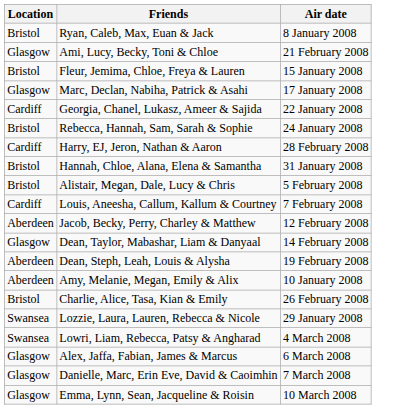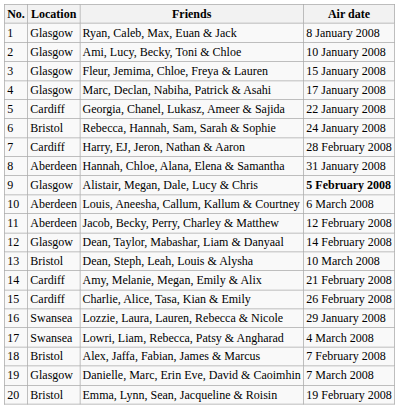+ column: No. | 1 | 2 | 3 | 4 | 5 | 6 | 7 | 8 | 9 | 10 | 11 | 12 | 13 | 14 | 15 | 16 | 17 | 18 | 19 | 20
Ryan, Caleb, Max, Euan & Jack | Location: Bristol -> Glasgow
Ami, Lucy, Becky, Toni & Chloe | Air date: 21 February 2008 -> 10 January 2008
Fleur, Jemima, Chloe, Freya & Lauren | Location: Bristol -> Glasgow
Hannah, Chloe, Alana, Elena & Samantha | Location: Bristol -> Aberdeen
Alistair, Megan, Dale, Lucy & Chris | Location: Bristol -> Glasgow
Alistair, Megan, Dale, Lucy & Chris | Air date: normal -> bold
Louis, Aneesha, Callum, Kallum & Courtney | Location: Cardiff -> Aberdeen
Louis, Aneesha, Callum, Kallum & Courtney | Air date: 7 February 2008 -> 6 March 2008
Dean, Steph, Leah, Louis & Alysha | Location: Aberdeen -> Bristol
Dean, Steph, Leah, Louis & Alysha | Air date: 19 February 2008 -> 10 March 2008
Amy, Melanie, Megan, Emily & Alix | Location: Aberdeen -> Cardiff
Amy, Melanie, Megan, Emily & Alix | Air date: 10 January 2008 -> 21 February 2008
Charlie, Alice, Tasa, Kian & Emily | Location: Bristol -> Cardiff
Alex, Jaffa, Fabian, James & Marcus | Location: Glasgow -> Bristol
Alex, Jaffa, Fabian, James & Marcus | Air date: 6 March 2008 -> 7 February 2008
Emma, Lynn, Sean, Jacqueline & Roisin | Location: Glasgow -> Bristol
Emma, Lynn, Sean, Jacqueline & Roisin | Air date: 10 March 2008 -> 19 February 2008
